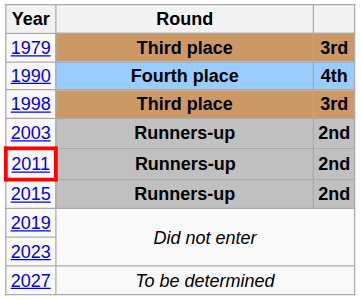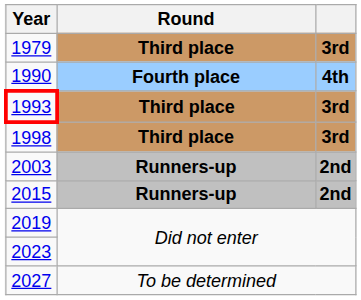+ row: 1993 | Third place | 3rd
- row: 2011 | Runners-up | 2nd
